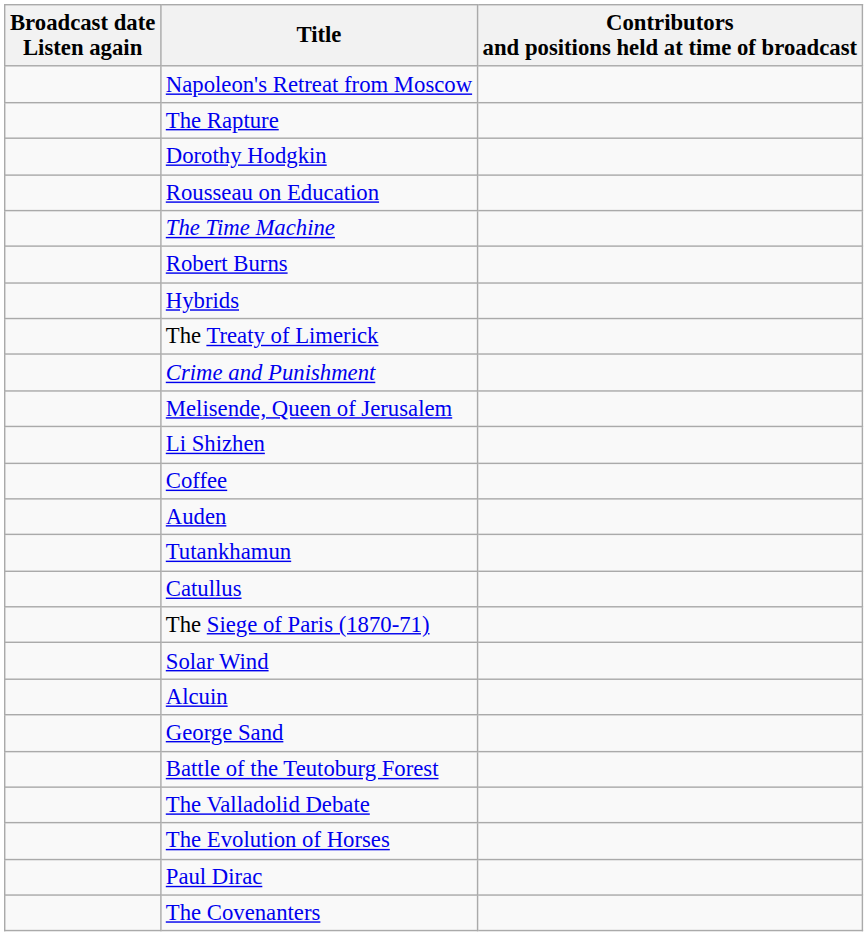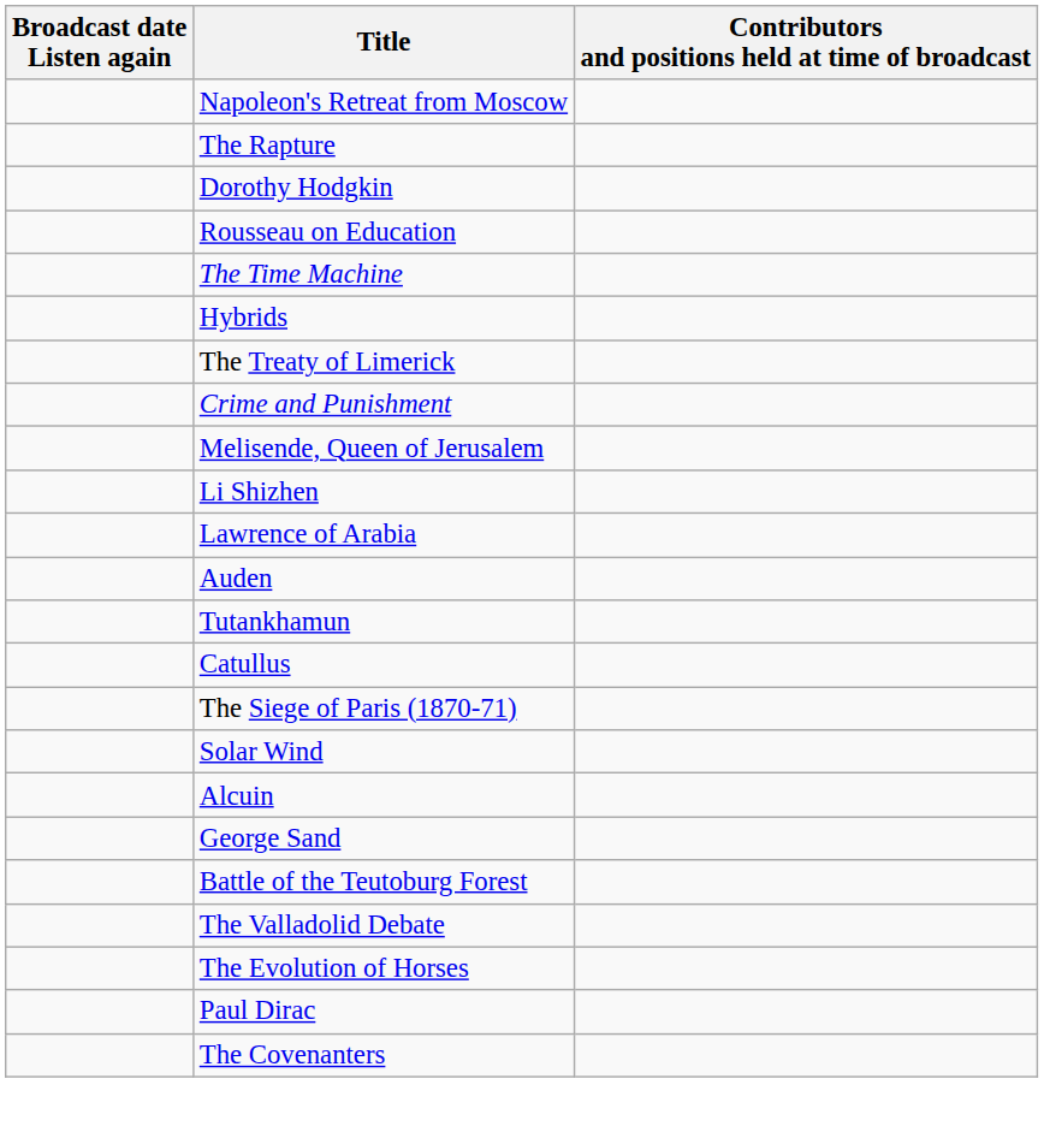- row: Robert Burns
+ row: Lawrence of Arabia
- row: Coffee
